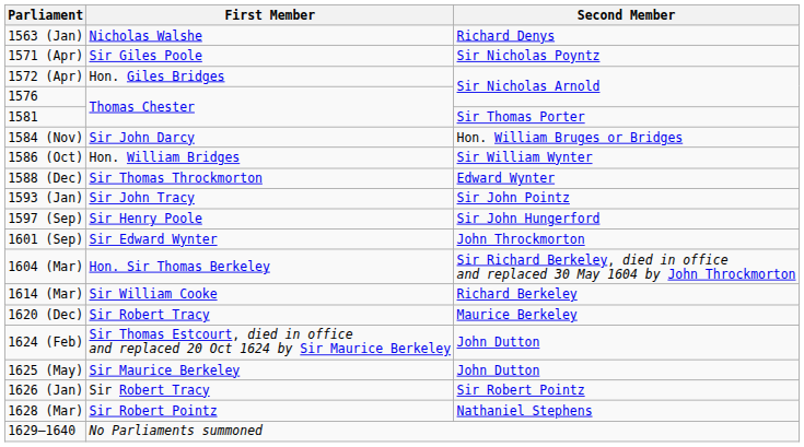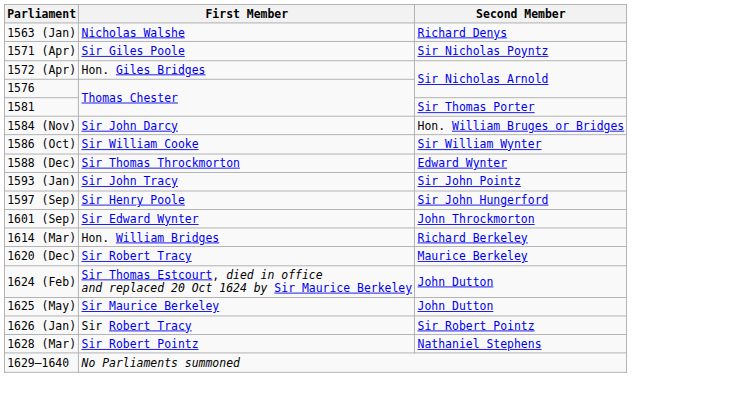1586 (Oct) | First Member: Hon. William Bridges -> Sir William Cooke
- row: 1604 (Mar) | Hon. Sir Thomas Berkeley | Sir Richard Berkeley, died in office and replaced 30 May 1604 by John Throckmorton
1614 (Mar) | First Member: Sir William Cooke -> Hon. William Bridges
